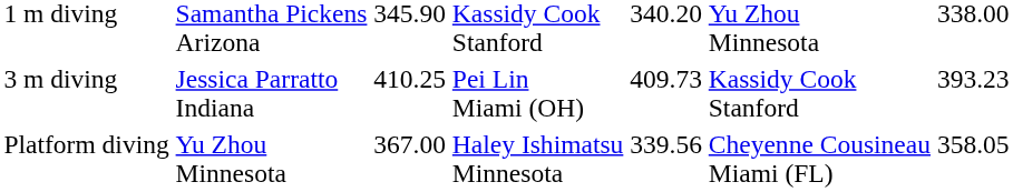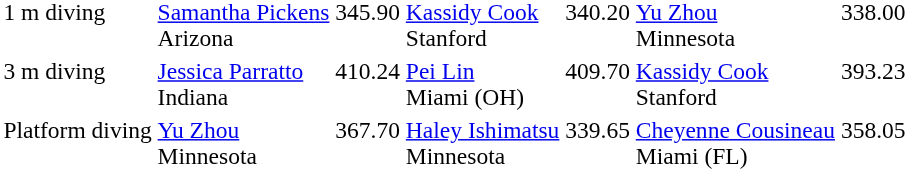3 m diving | column 3: 410.25 -> 410.24
3 m diving | column 5: 409.73 -> 409.70
Platform diving | column 3: 367.00 -> 367.70
Platform diving | column 5: 339.56 -> 339.65
